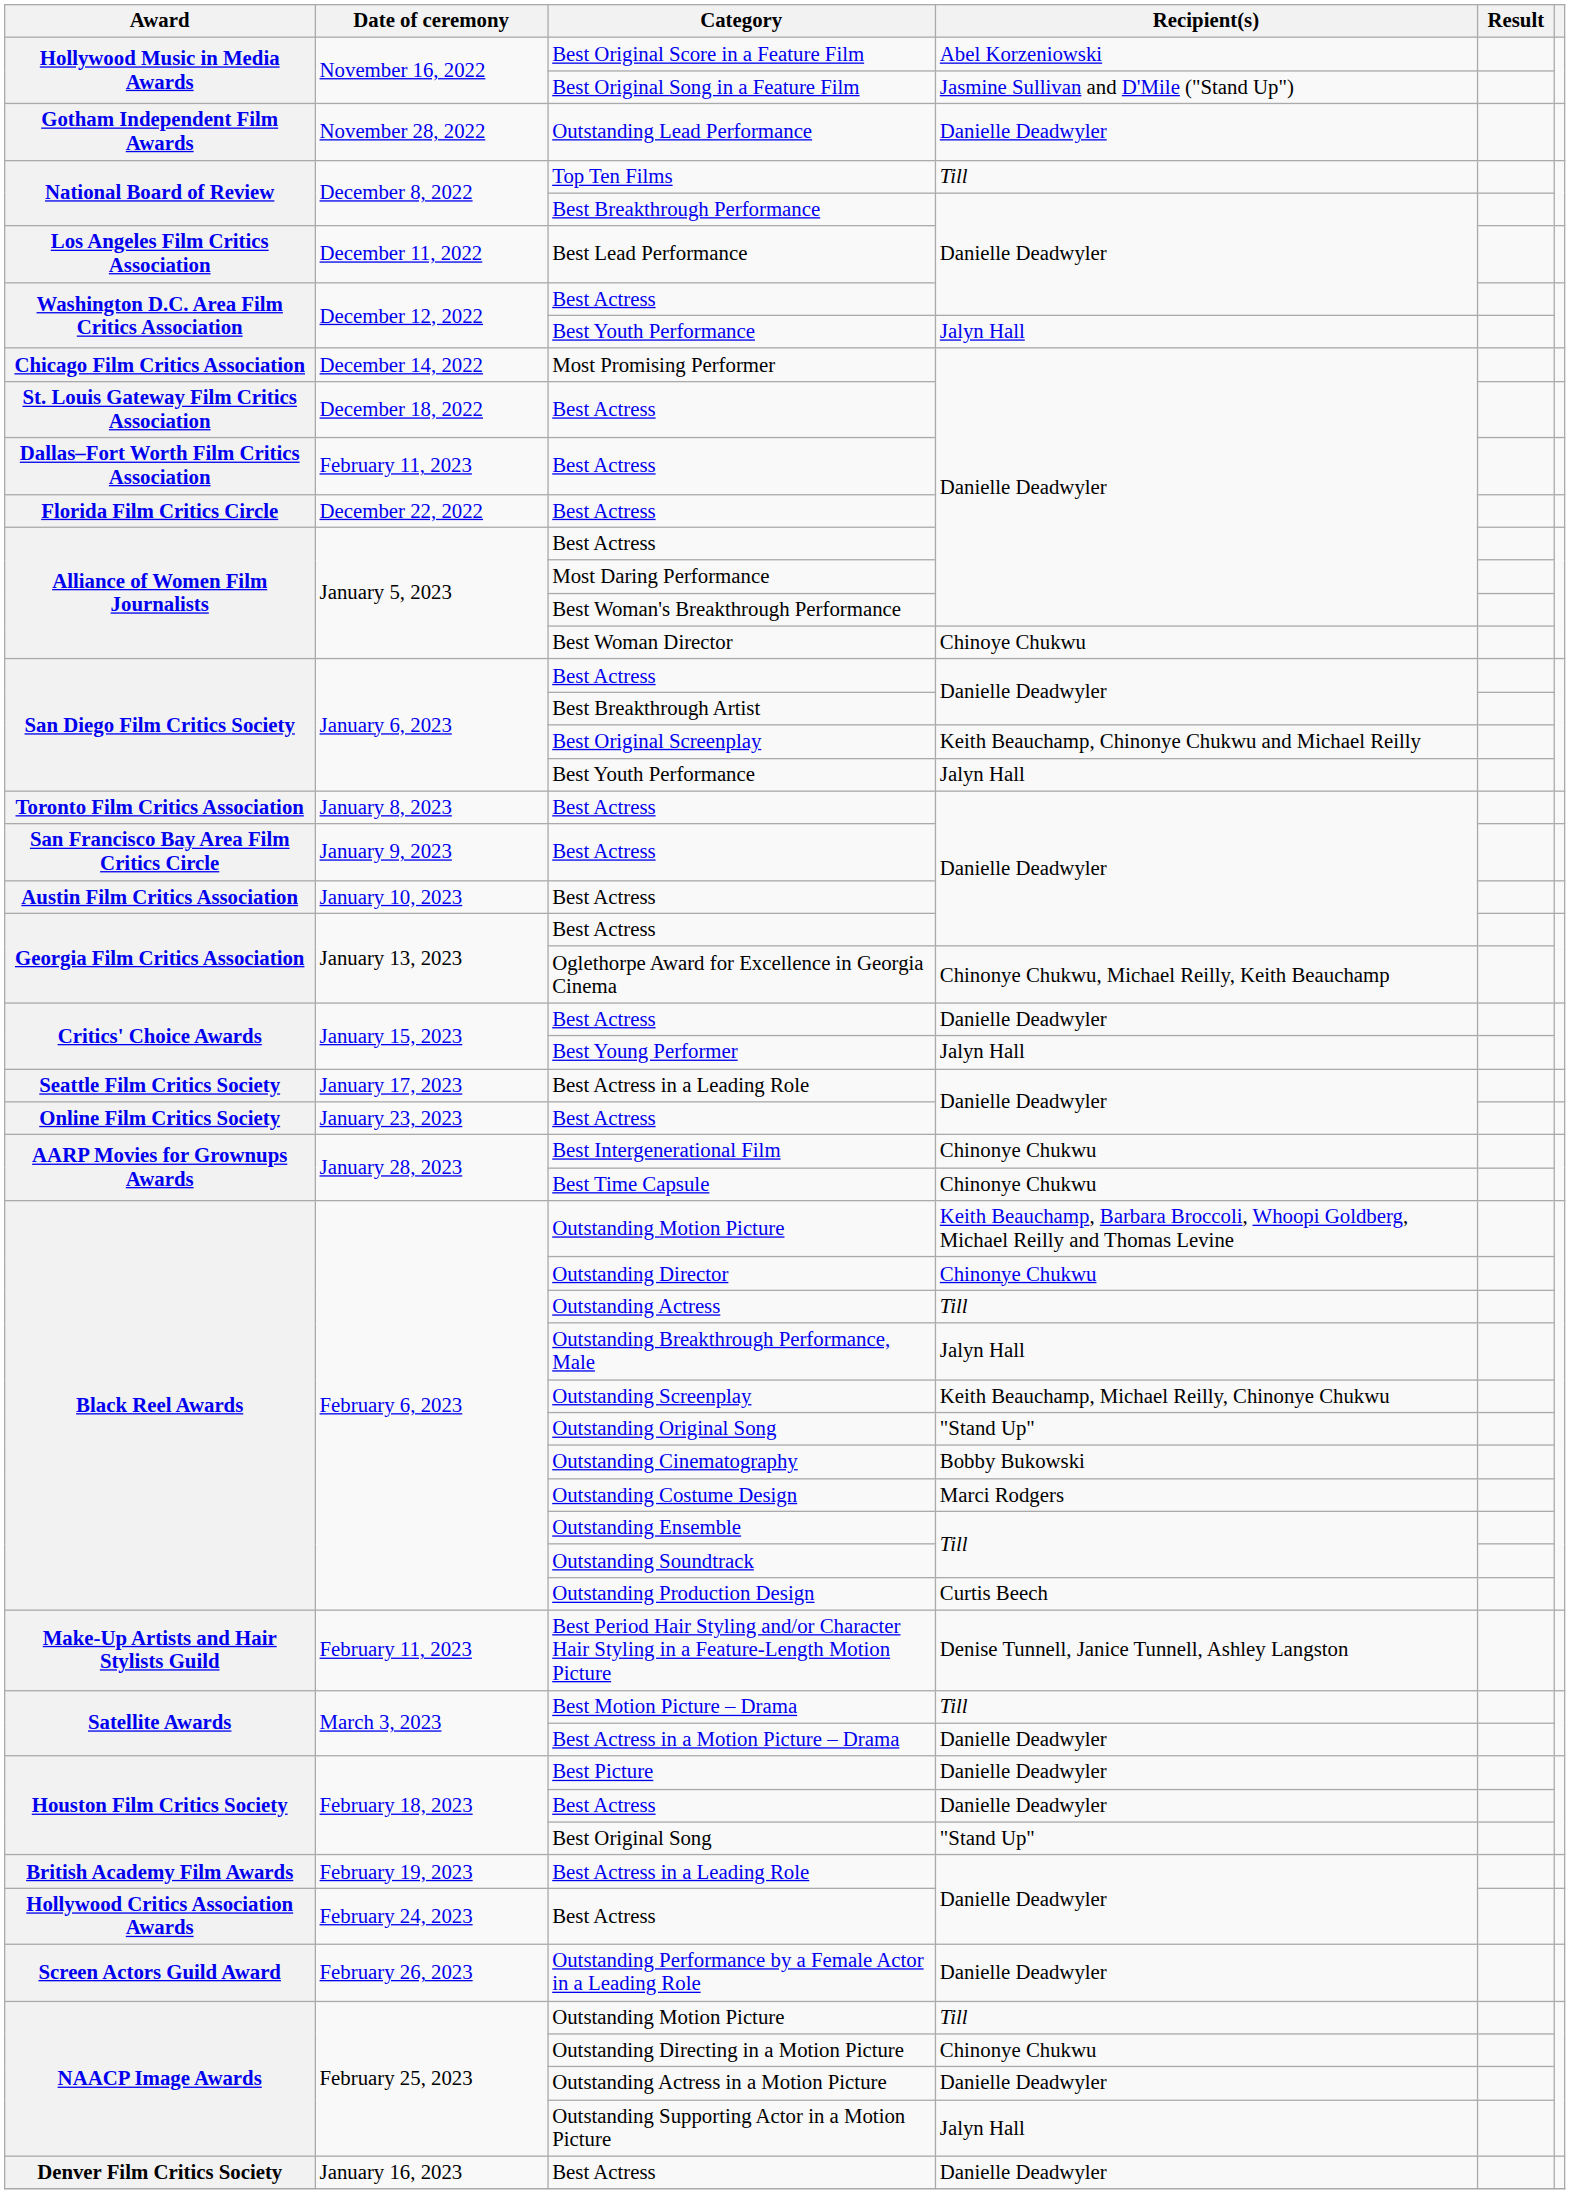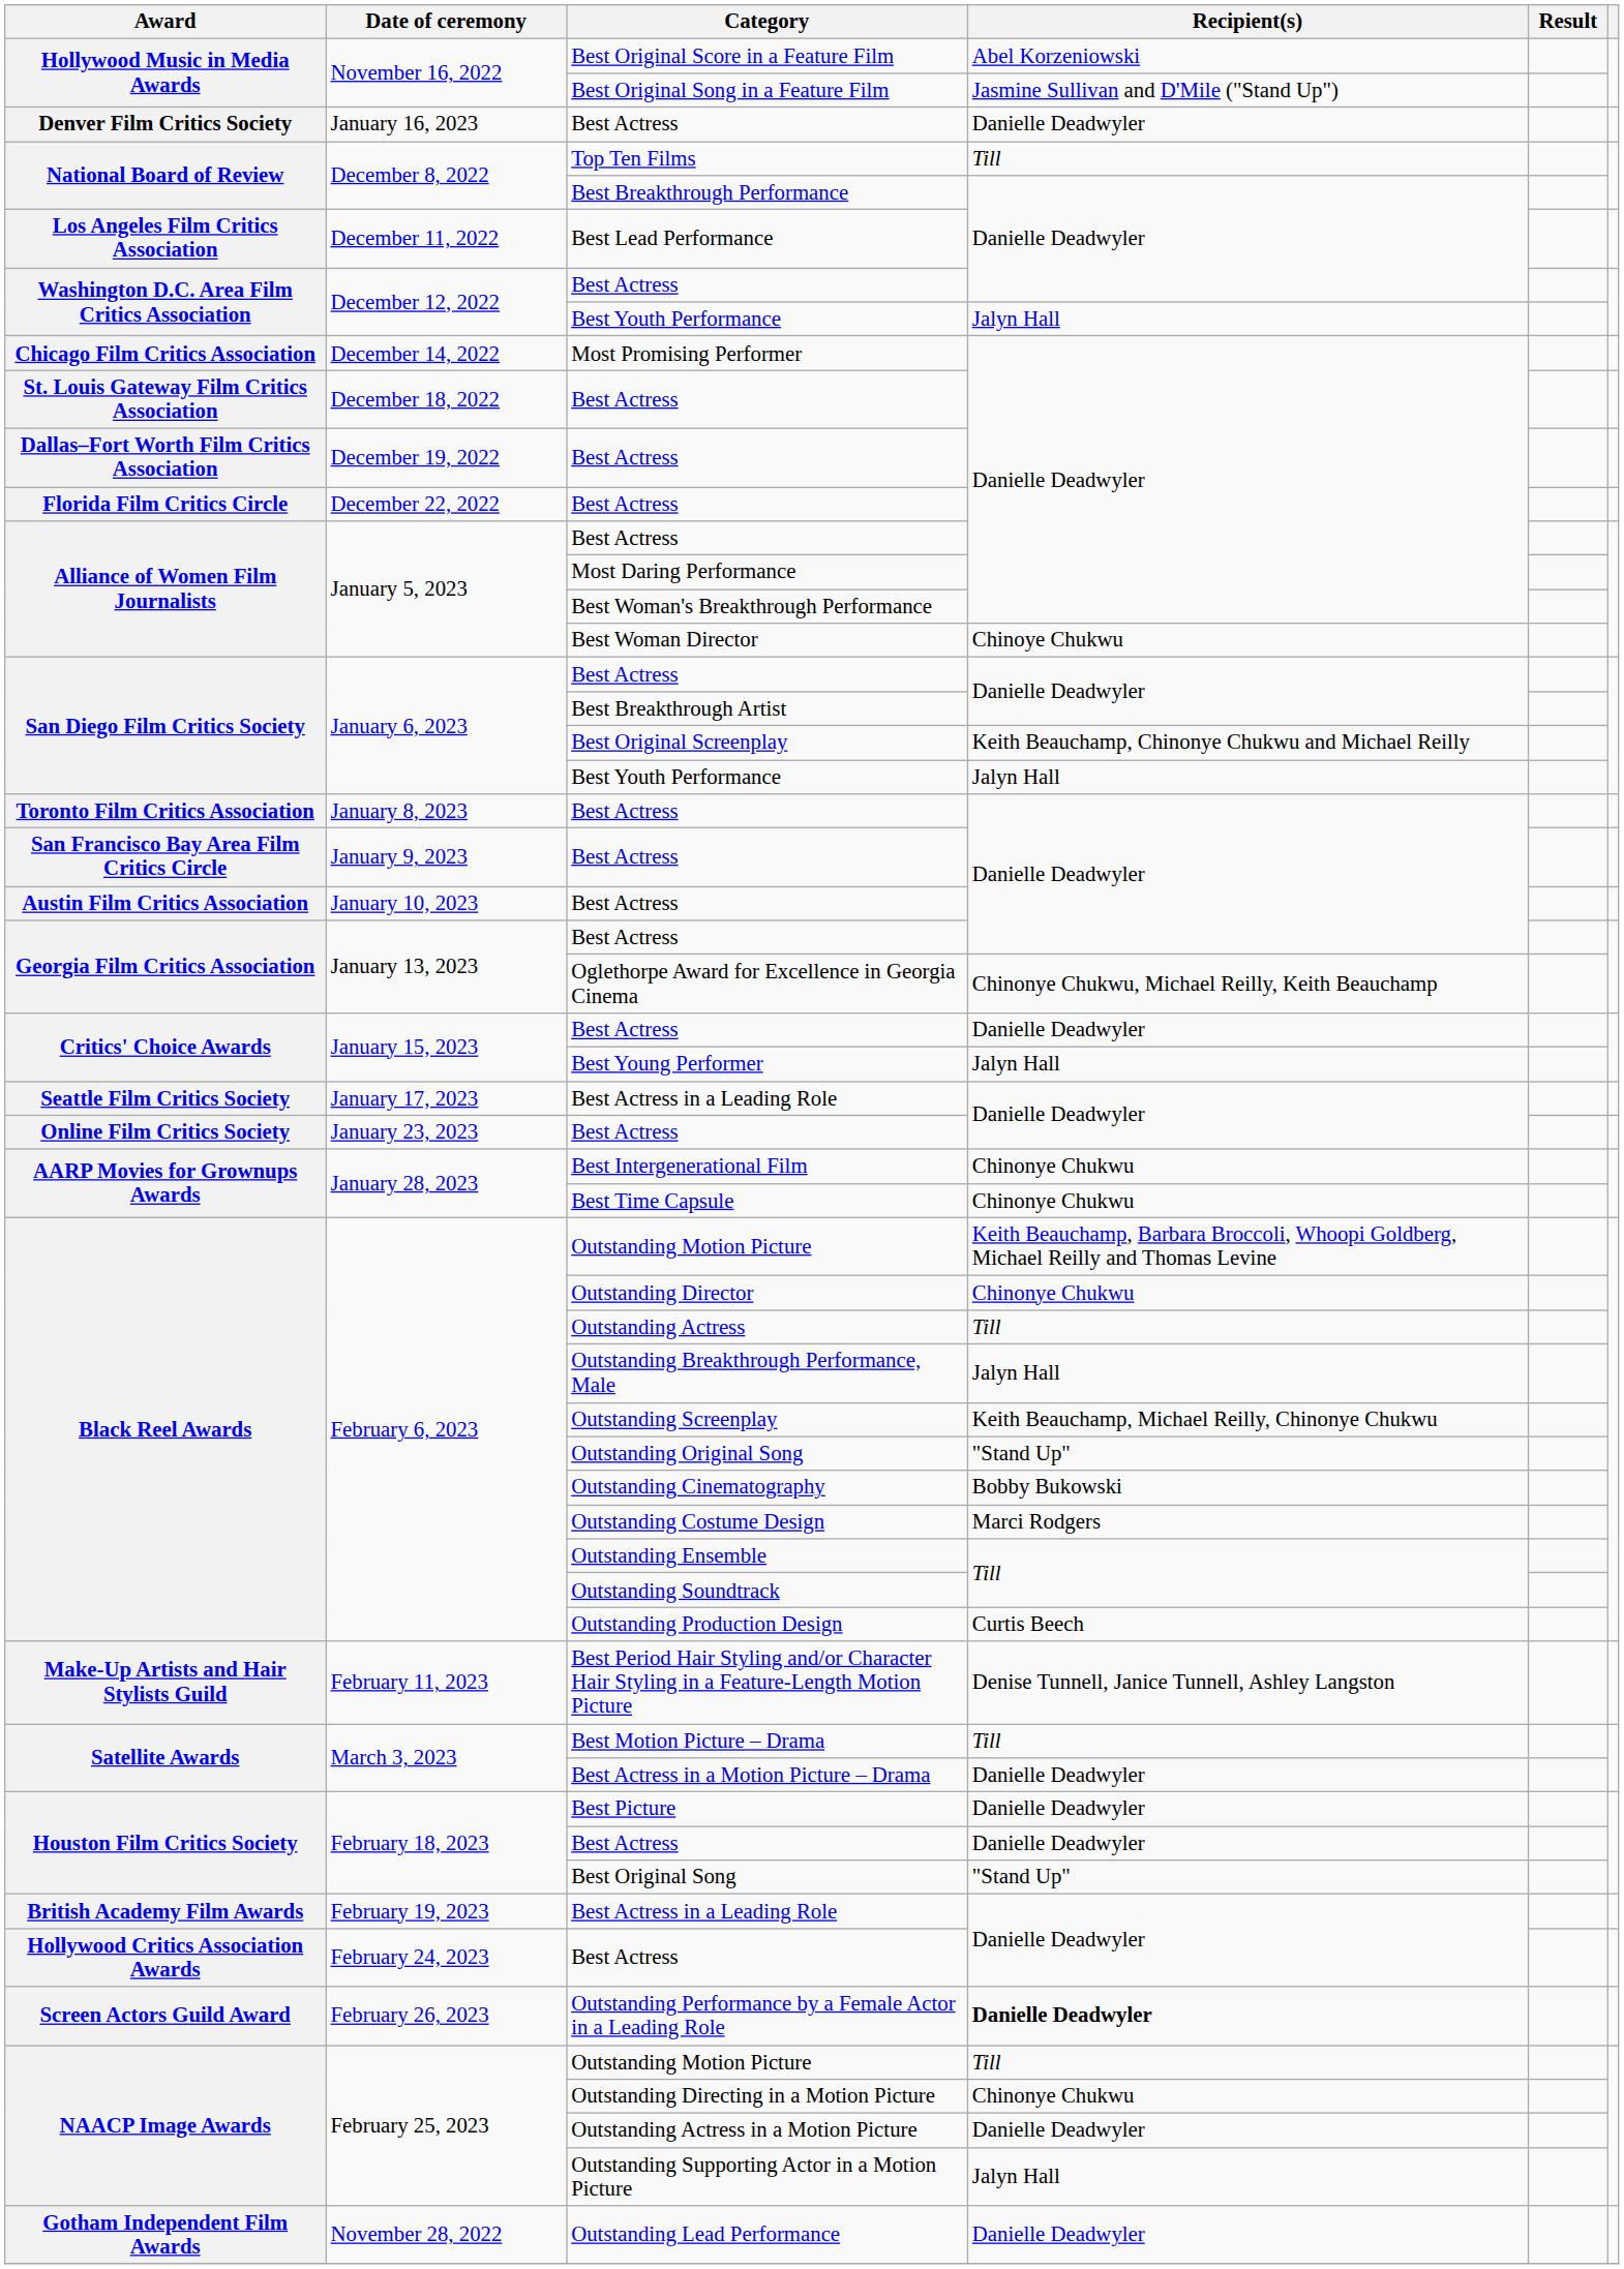rows swapped: Outstanding Lead Performance <-> Denver Film Critics Society / Best Actress
Dallas–Fort Worth Film Critics Association / Best Actress | Date of ceremony: February 11, 2023 -> December 19, 2022
Outstanding Performance by a Female Actor in a Leading Role | Recipient(s): normal -> bold
